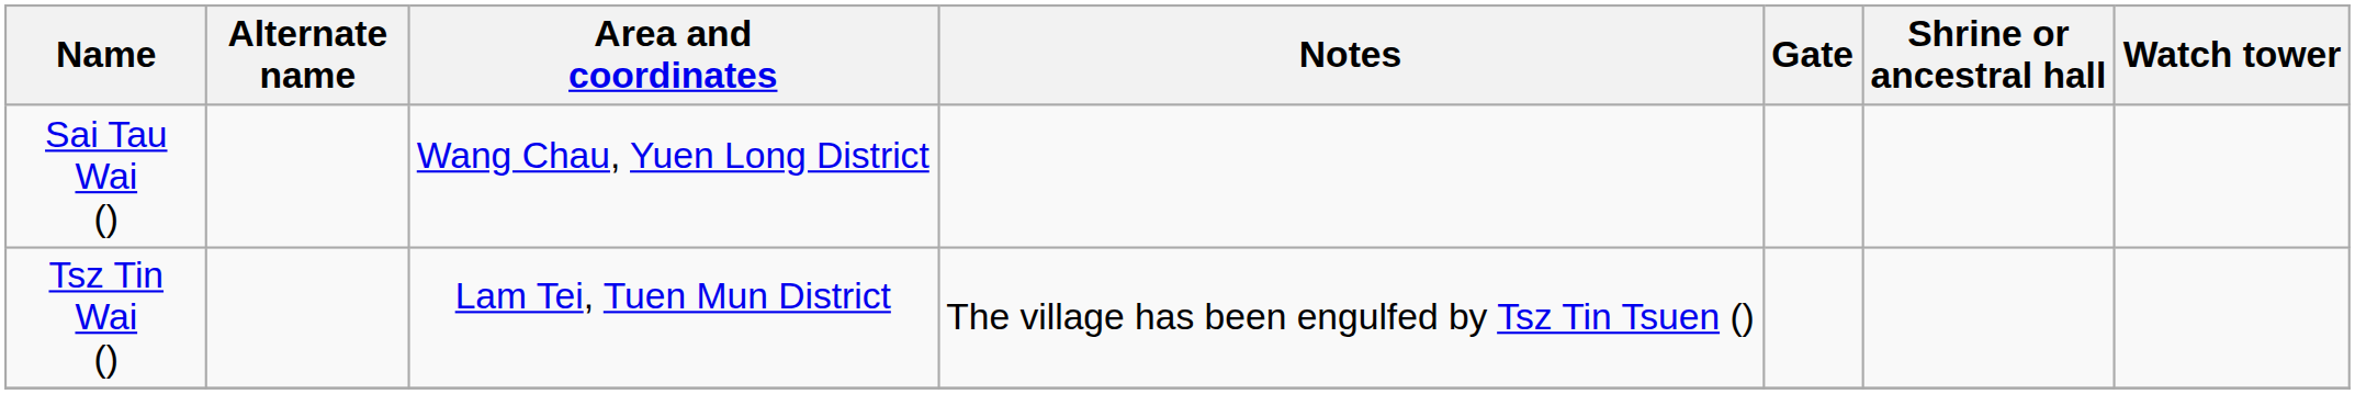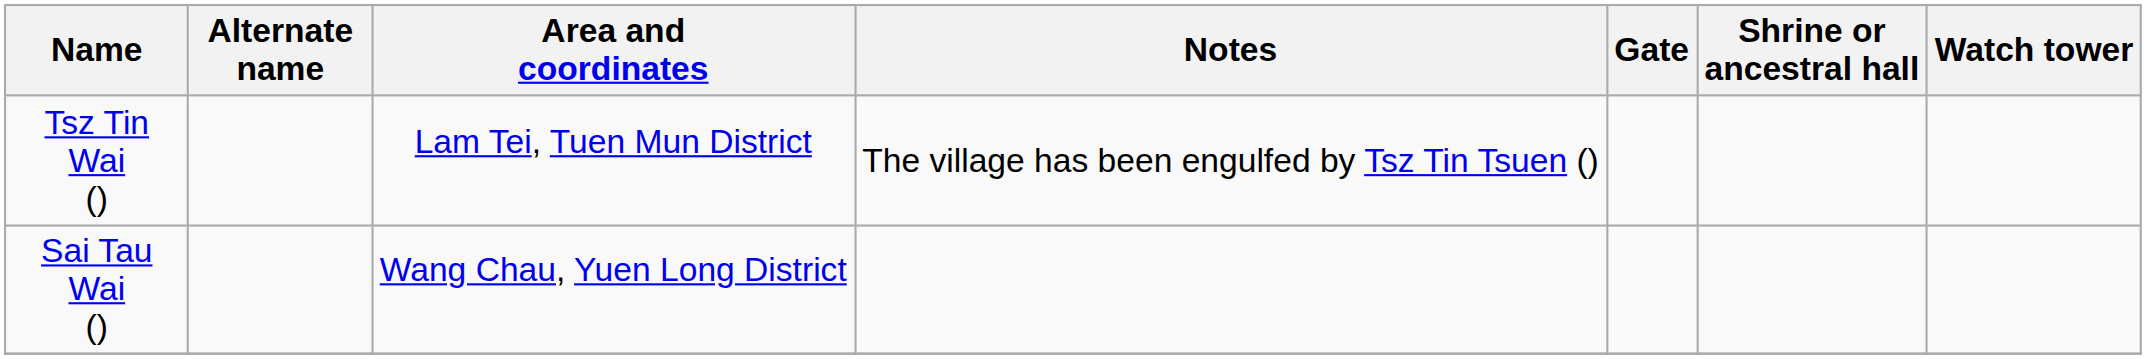rows swapped: Sai Tau Wai () <-> Tsz Tin Wai ()
